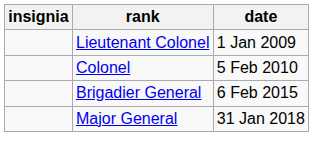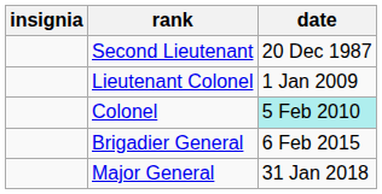+ row: Second Lieutenant | 20 Dec 1987
Colonel | date: no background -> paleturquoise background
